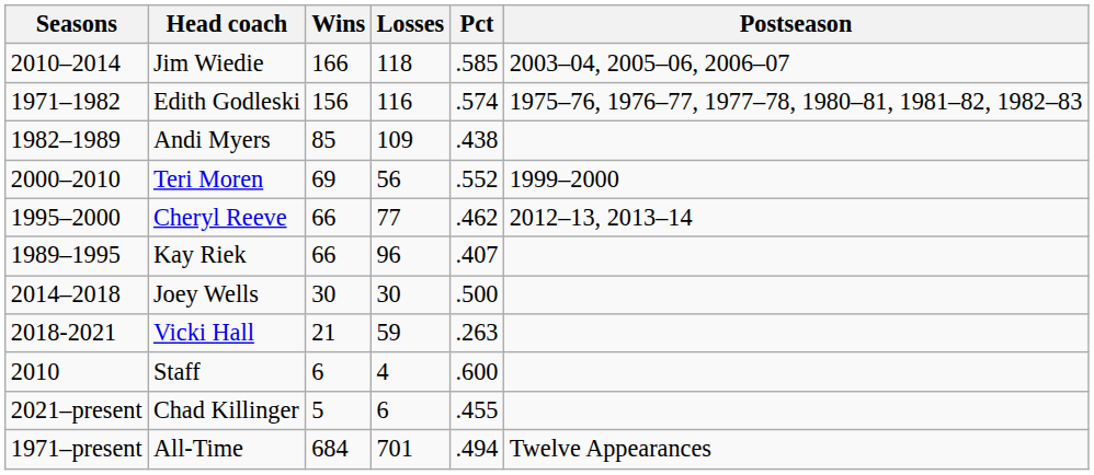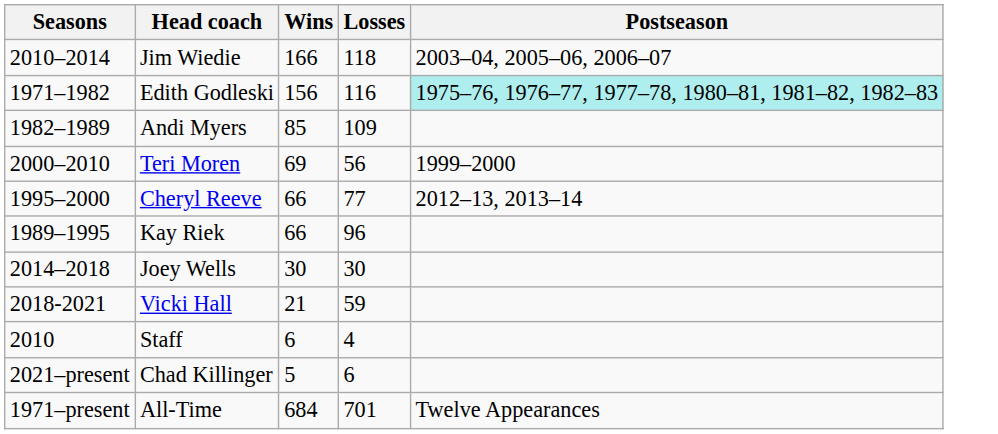- column: Pct | .585 | .574 | .438 | .552 | .462 | .407 | .500 | .263 | .600 | .455 | .494
Edith Godleski | Postseason: no background -> paleturquoise background
